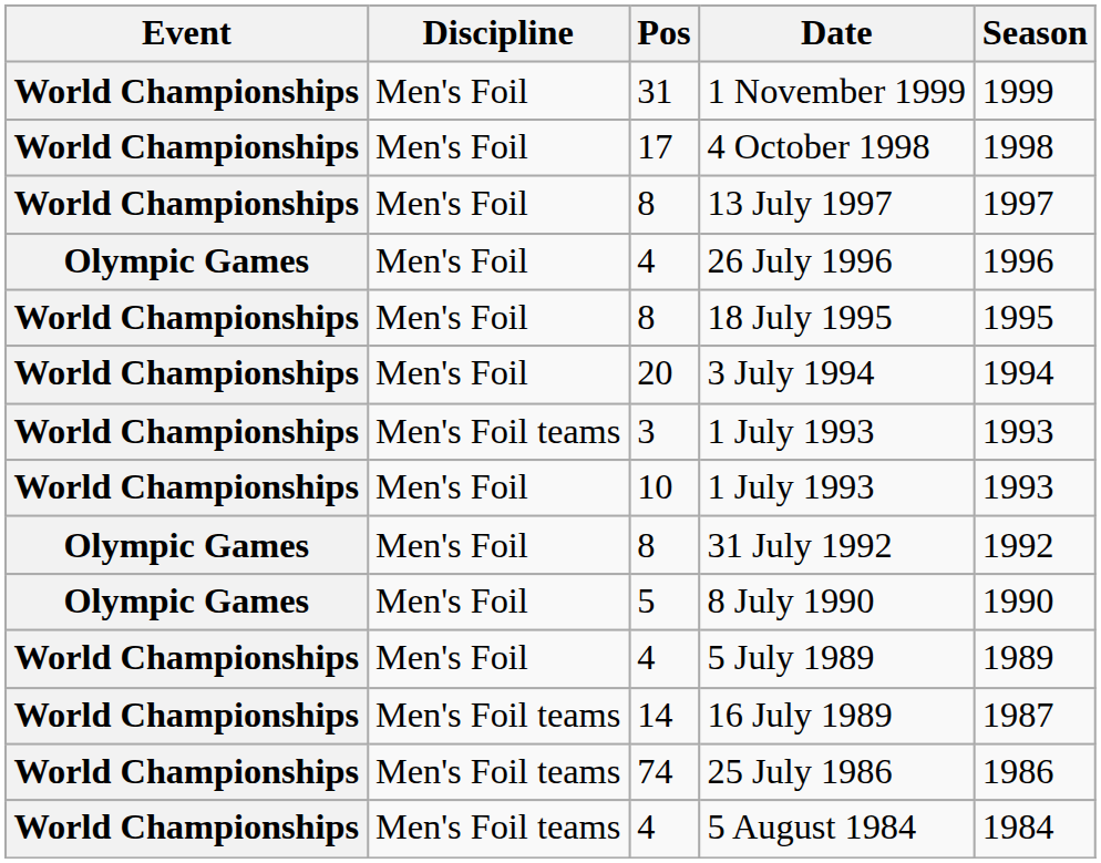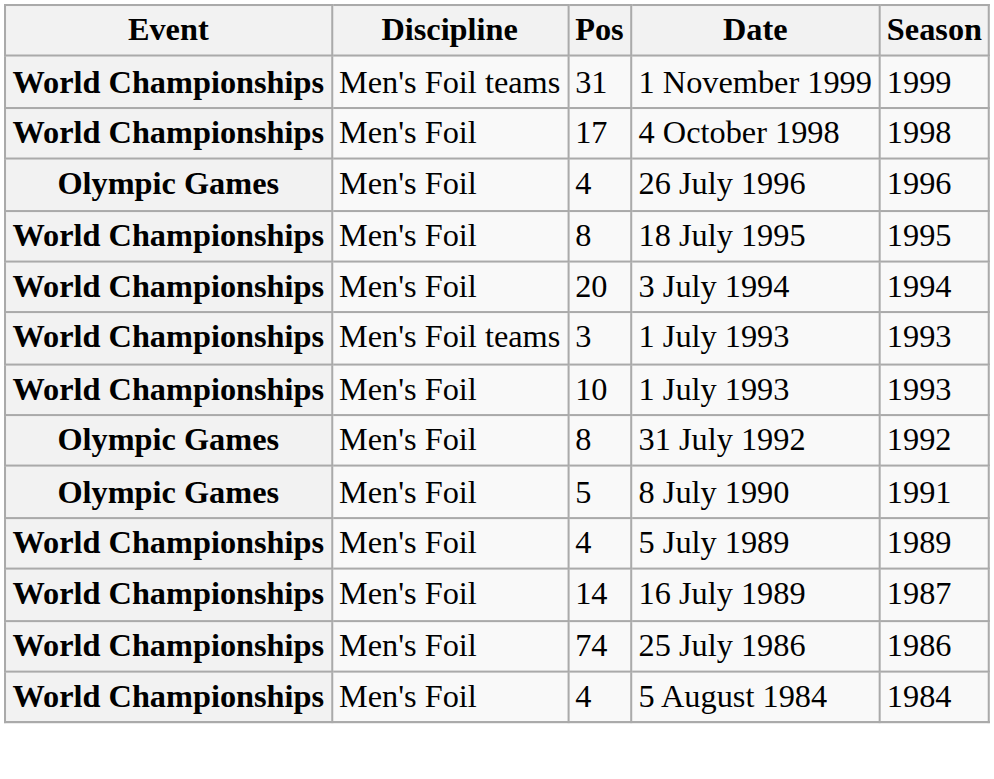1 November 1999 | Discipline: Men's Foil -> Men's Foil teams
- row: World Championships | Men's Foil | 8 | 13 July 1997 | 1997
8 July 1990 | Season: 1990 -> 1991
16 July 1989 | Discipline: Men's Foil teams -> Men's Foil
25 July 1986 | Discipline: Men's Foil teams -> Men's Foil
5 August 1984 | Discipline: Men's Foil teams -> Men's Foil
